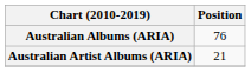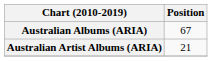Australian Albums (ARIA) | Position: 76 -> 67
